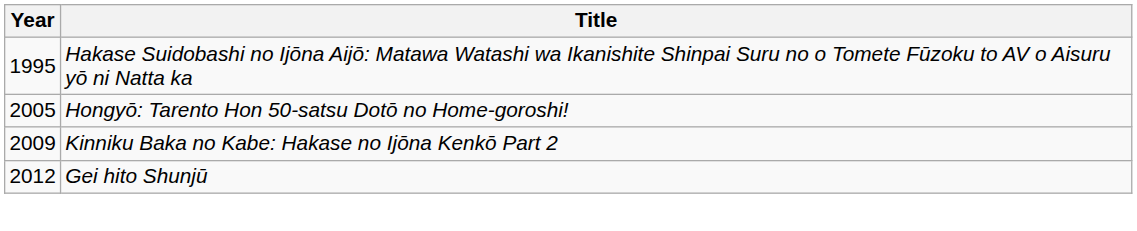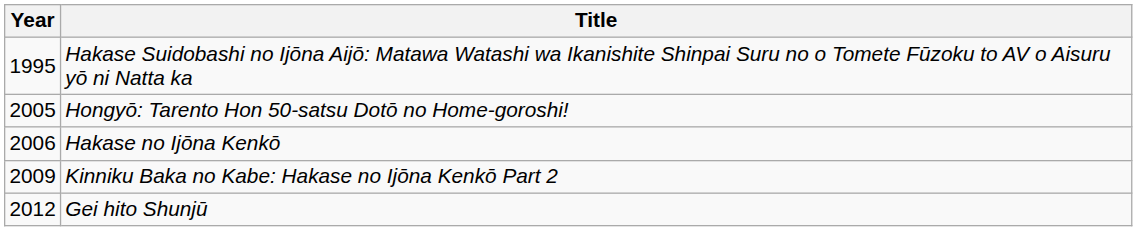+ row: 2006 | Hakase no Ijōna Kenkō
